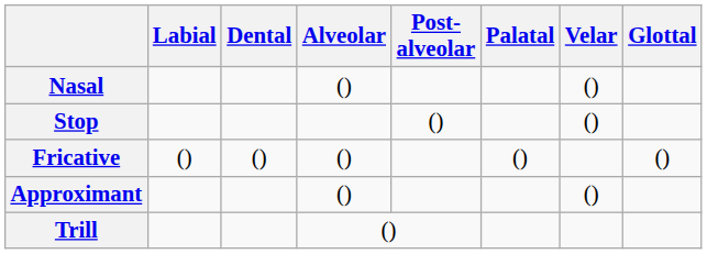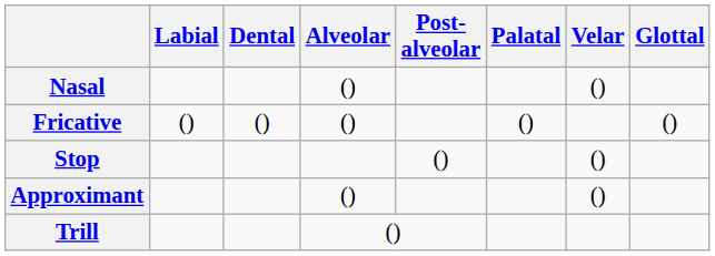rows swapped: Stop <-> Fricative
